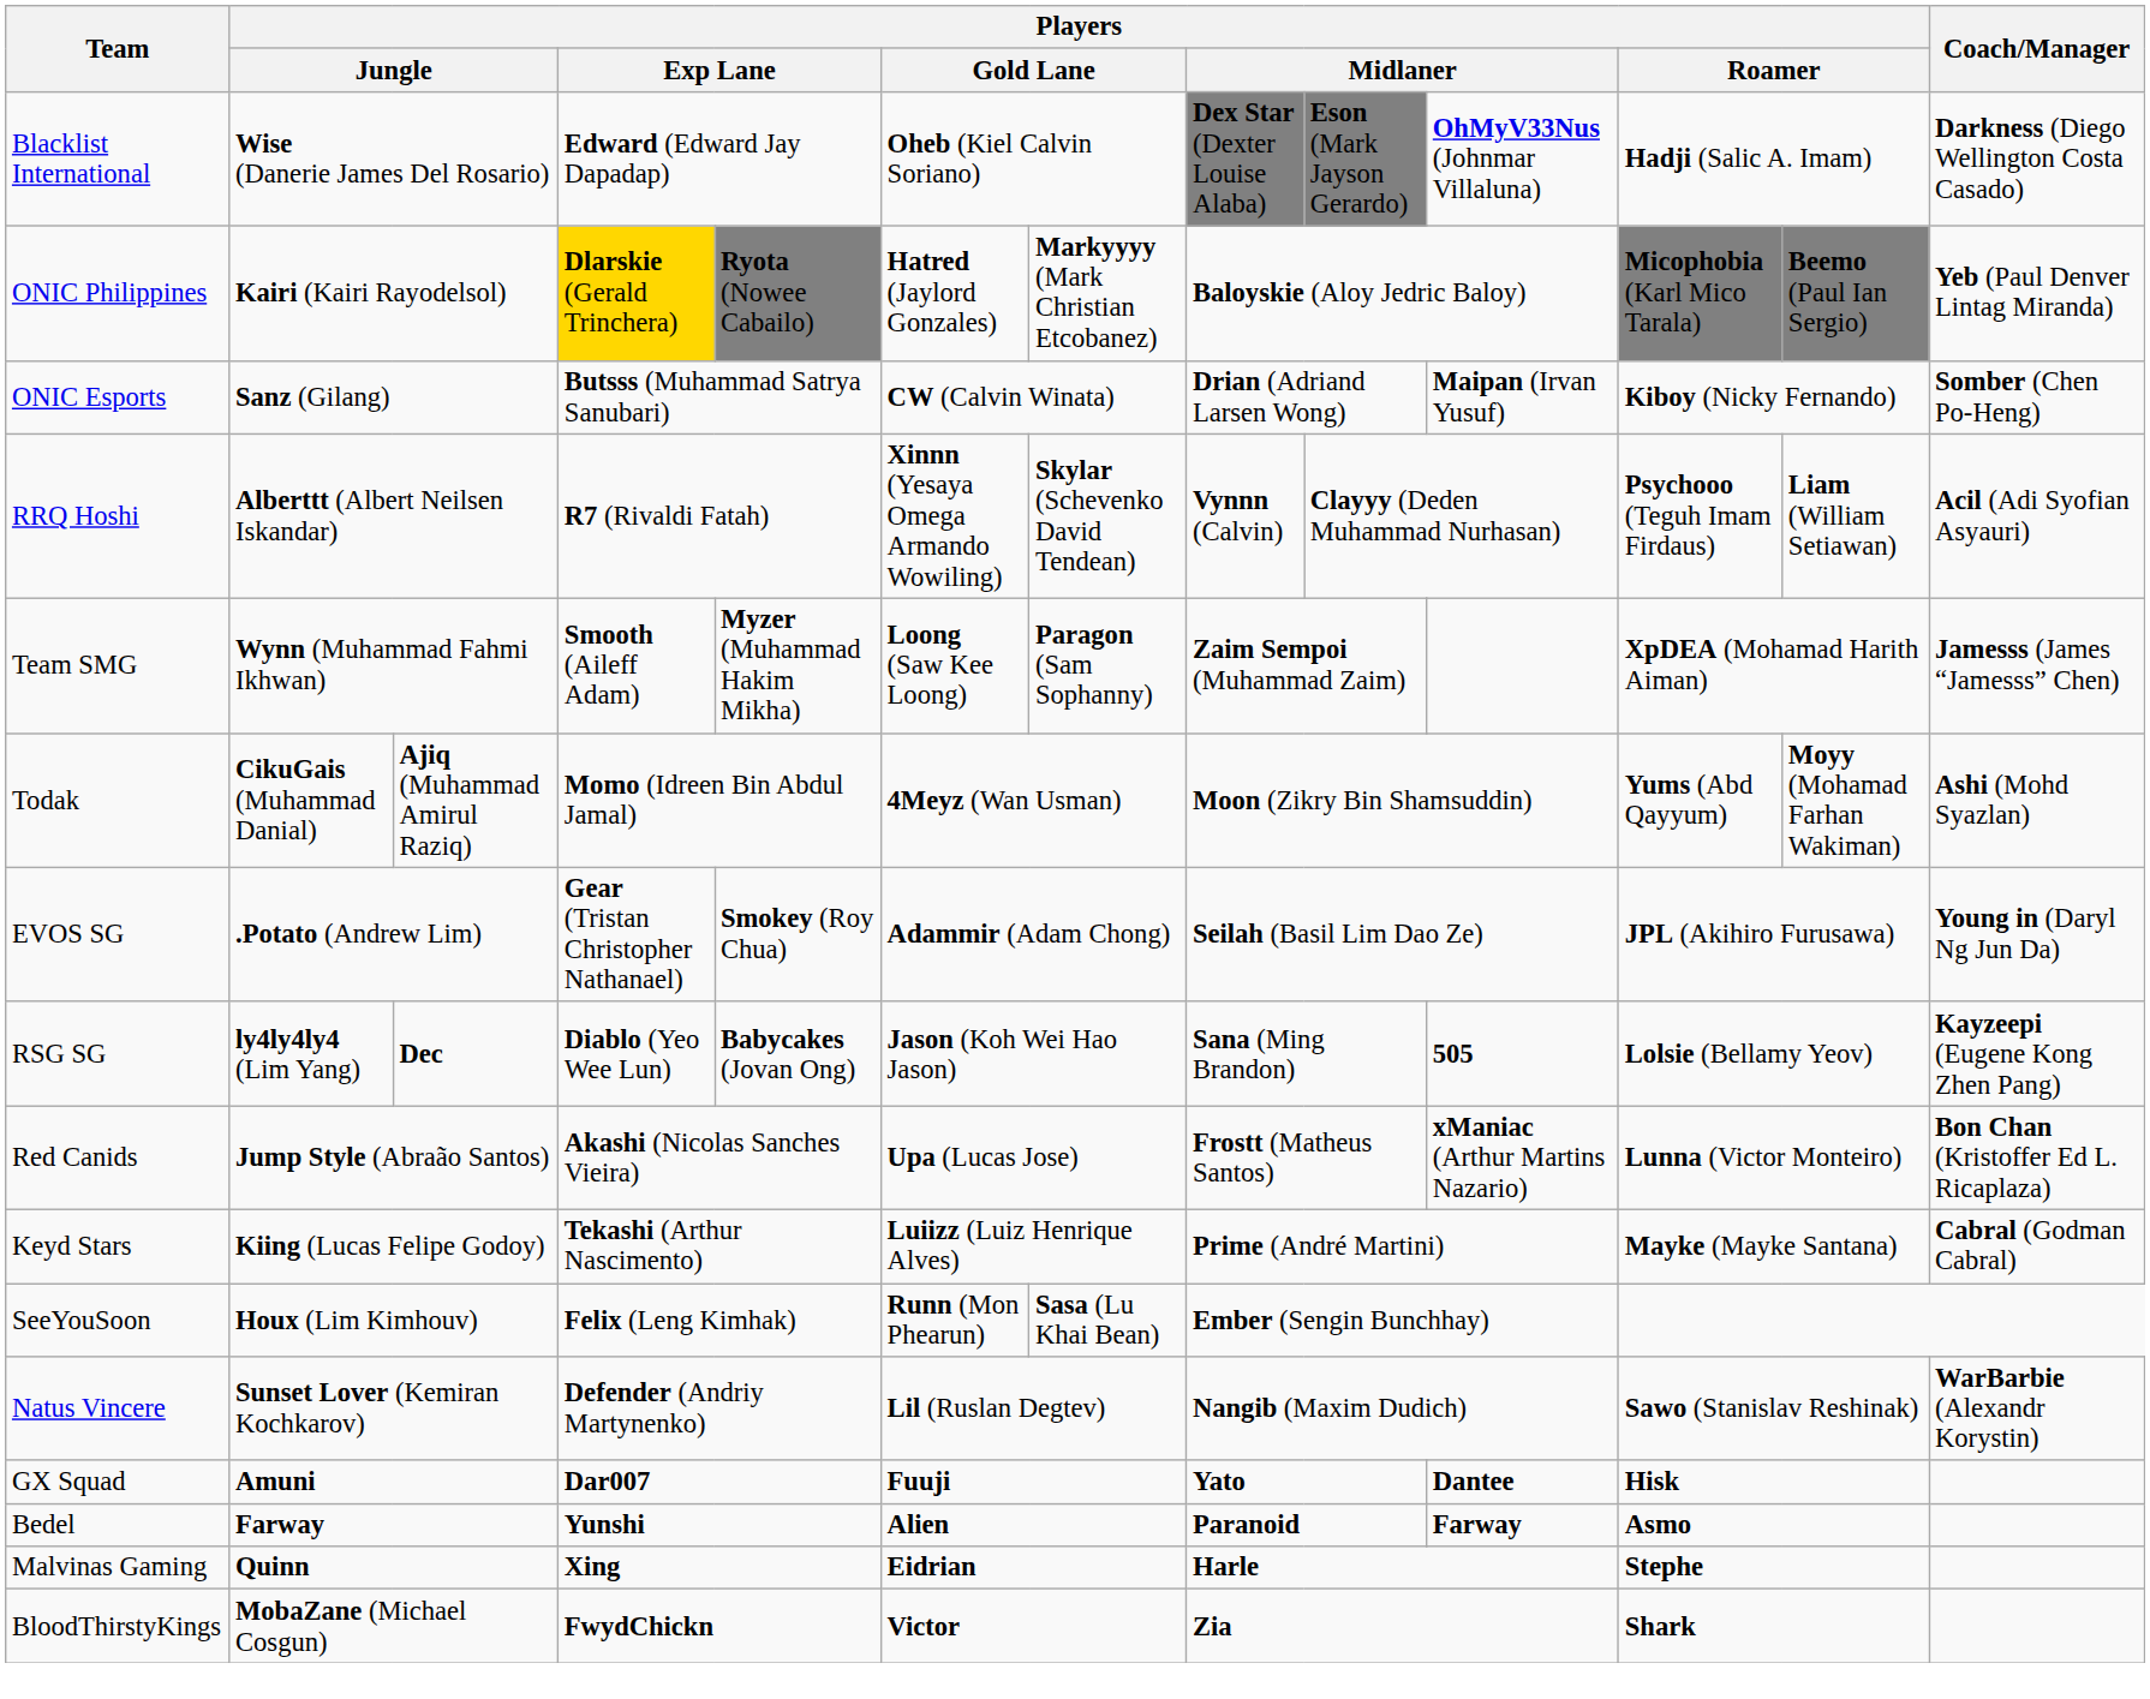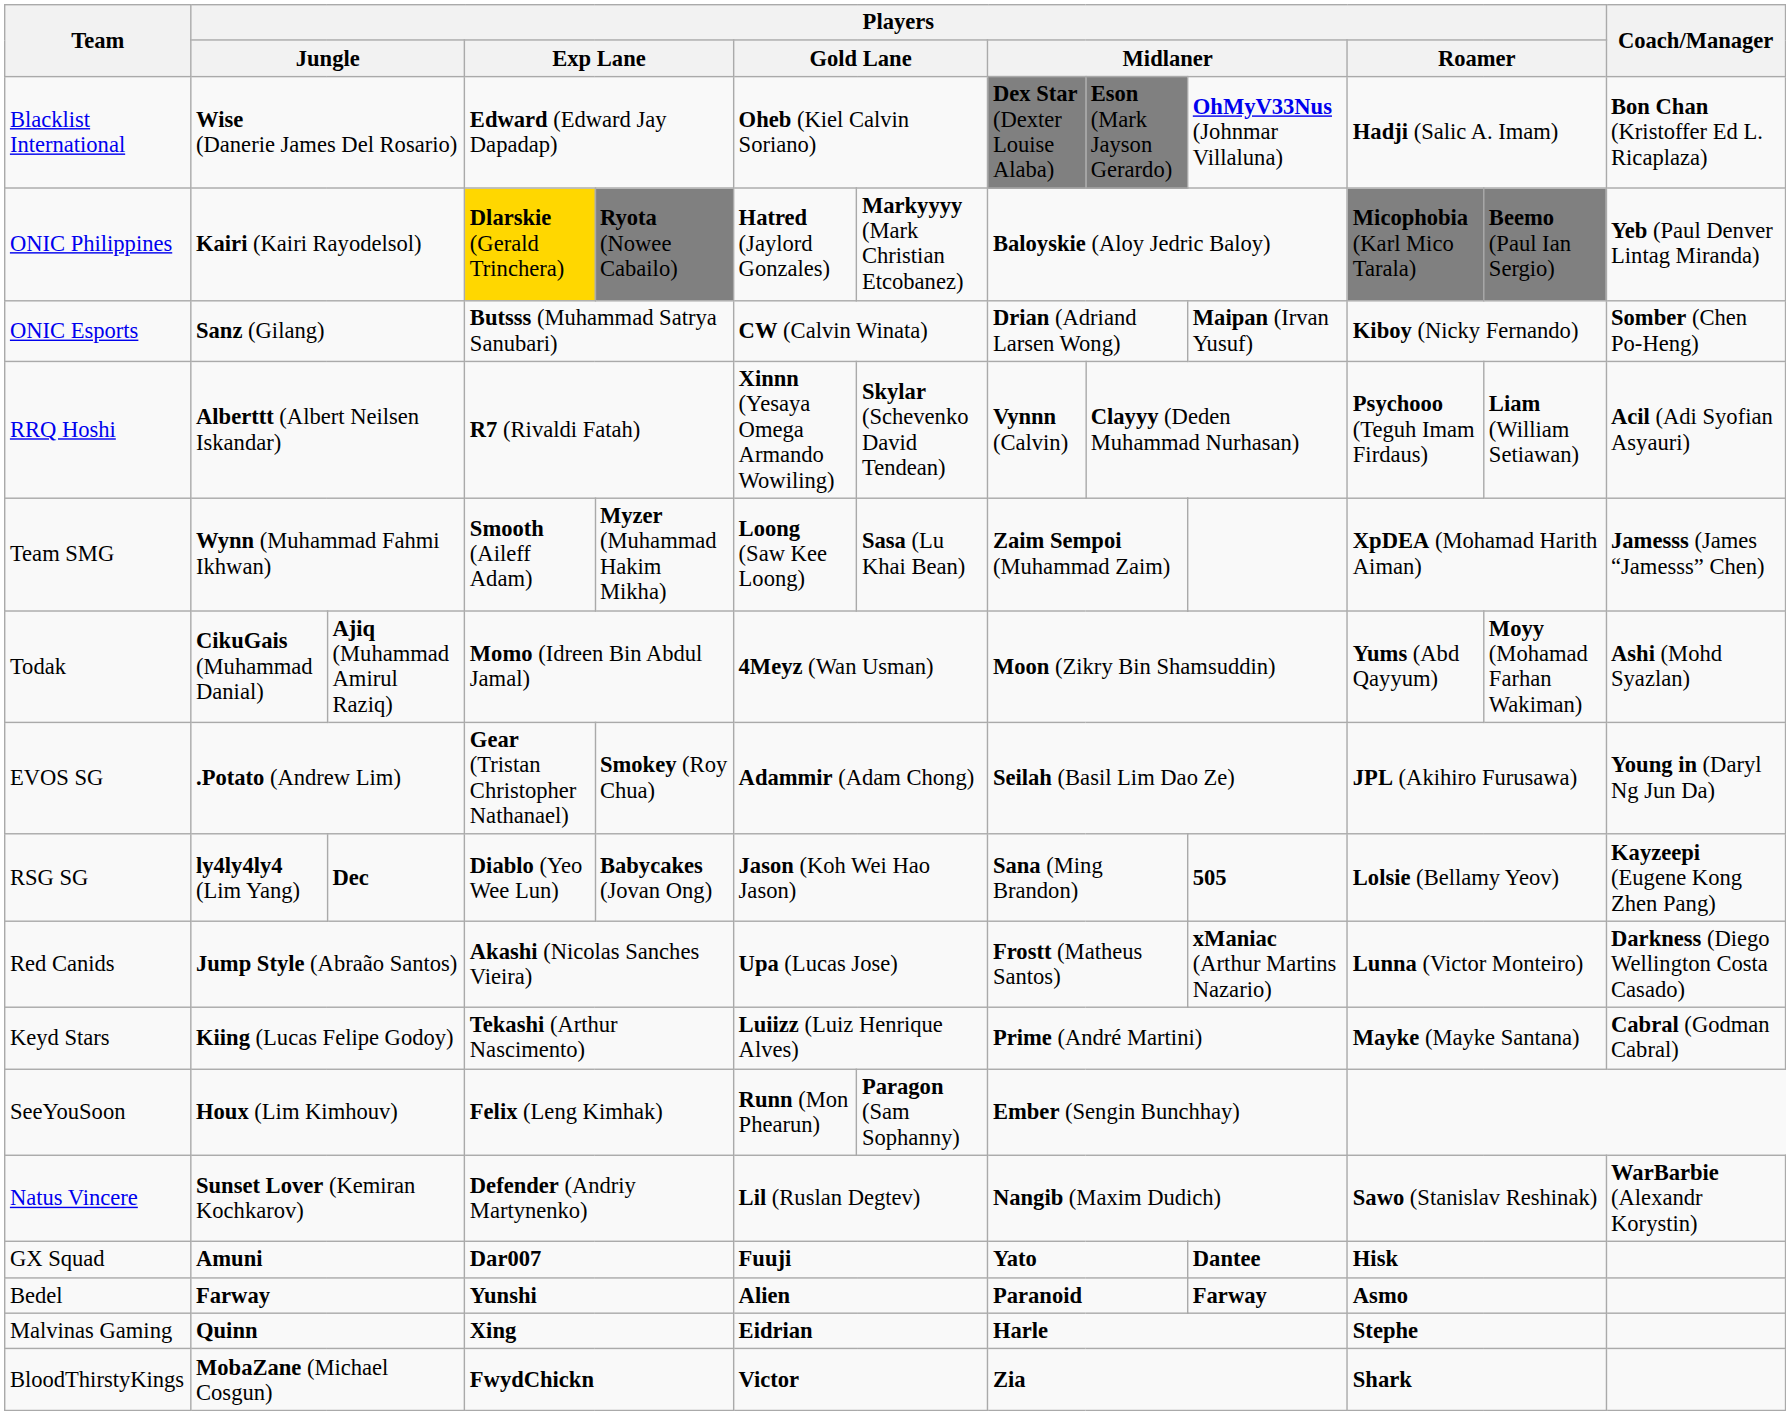Blacklist International | Coach/Manager: Darkness (Diego Wellington Costa Casado) -> Bon Chan (Kristoffer Ed L. Ricaplaza)
Team SMG | column 7: Paragon (Sam Sophanny) -> Sasa (Lu Khai Bean)
Red Canids | Coach/Manager: Bon Chan (Kristoffer Ed L. Ricaplaza) -> Darkness (Diego Wellington Costa Casado)
SeeYouSoon | column 7: Sasa (Lu Khai Bean) -> Paragon (Sam Sophanny)
